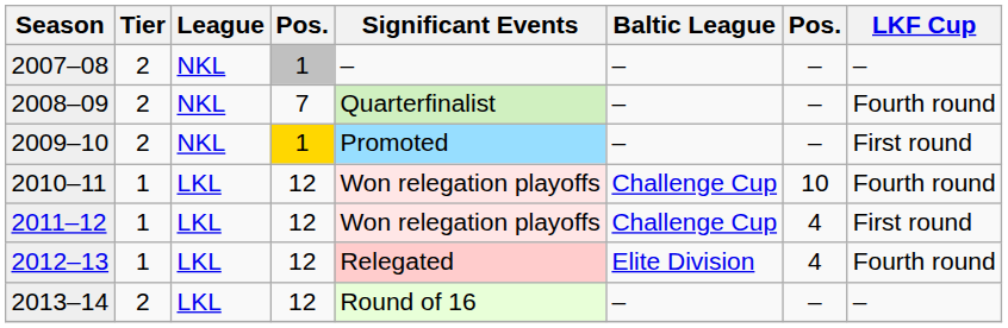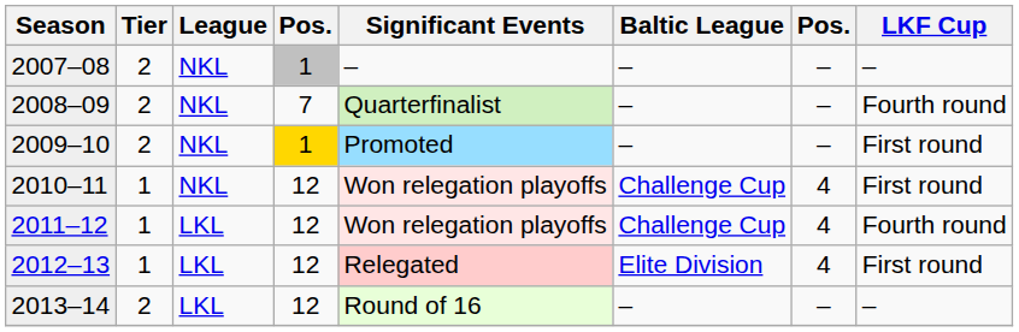2010–11 | League: LKL -> NKL
2010–11 | column 7: 10 -> 4
2010–11 | LKF Cup: Fourth round -> First round
2011–12 | LKF Cup: First round -> Fourth round
2012–13 | LKF Cup: Fourth round -> First round
